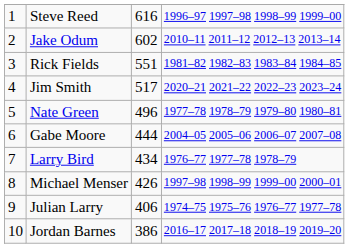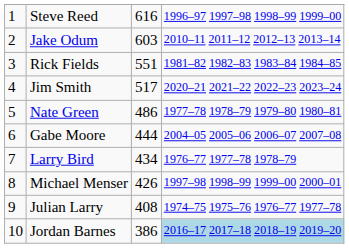Jake Odum | column 3: 602 -> 603
Nate Green | column 3: 496 -> 486
Julian Larry | column 3: 406 -> 408
Jordan Barnes | column 4: no background -> lightblue background
